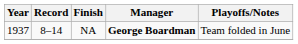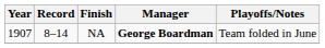NA | Year: 1937 -> 1907
